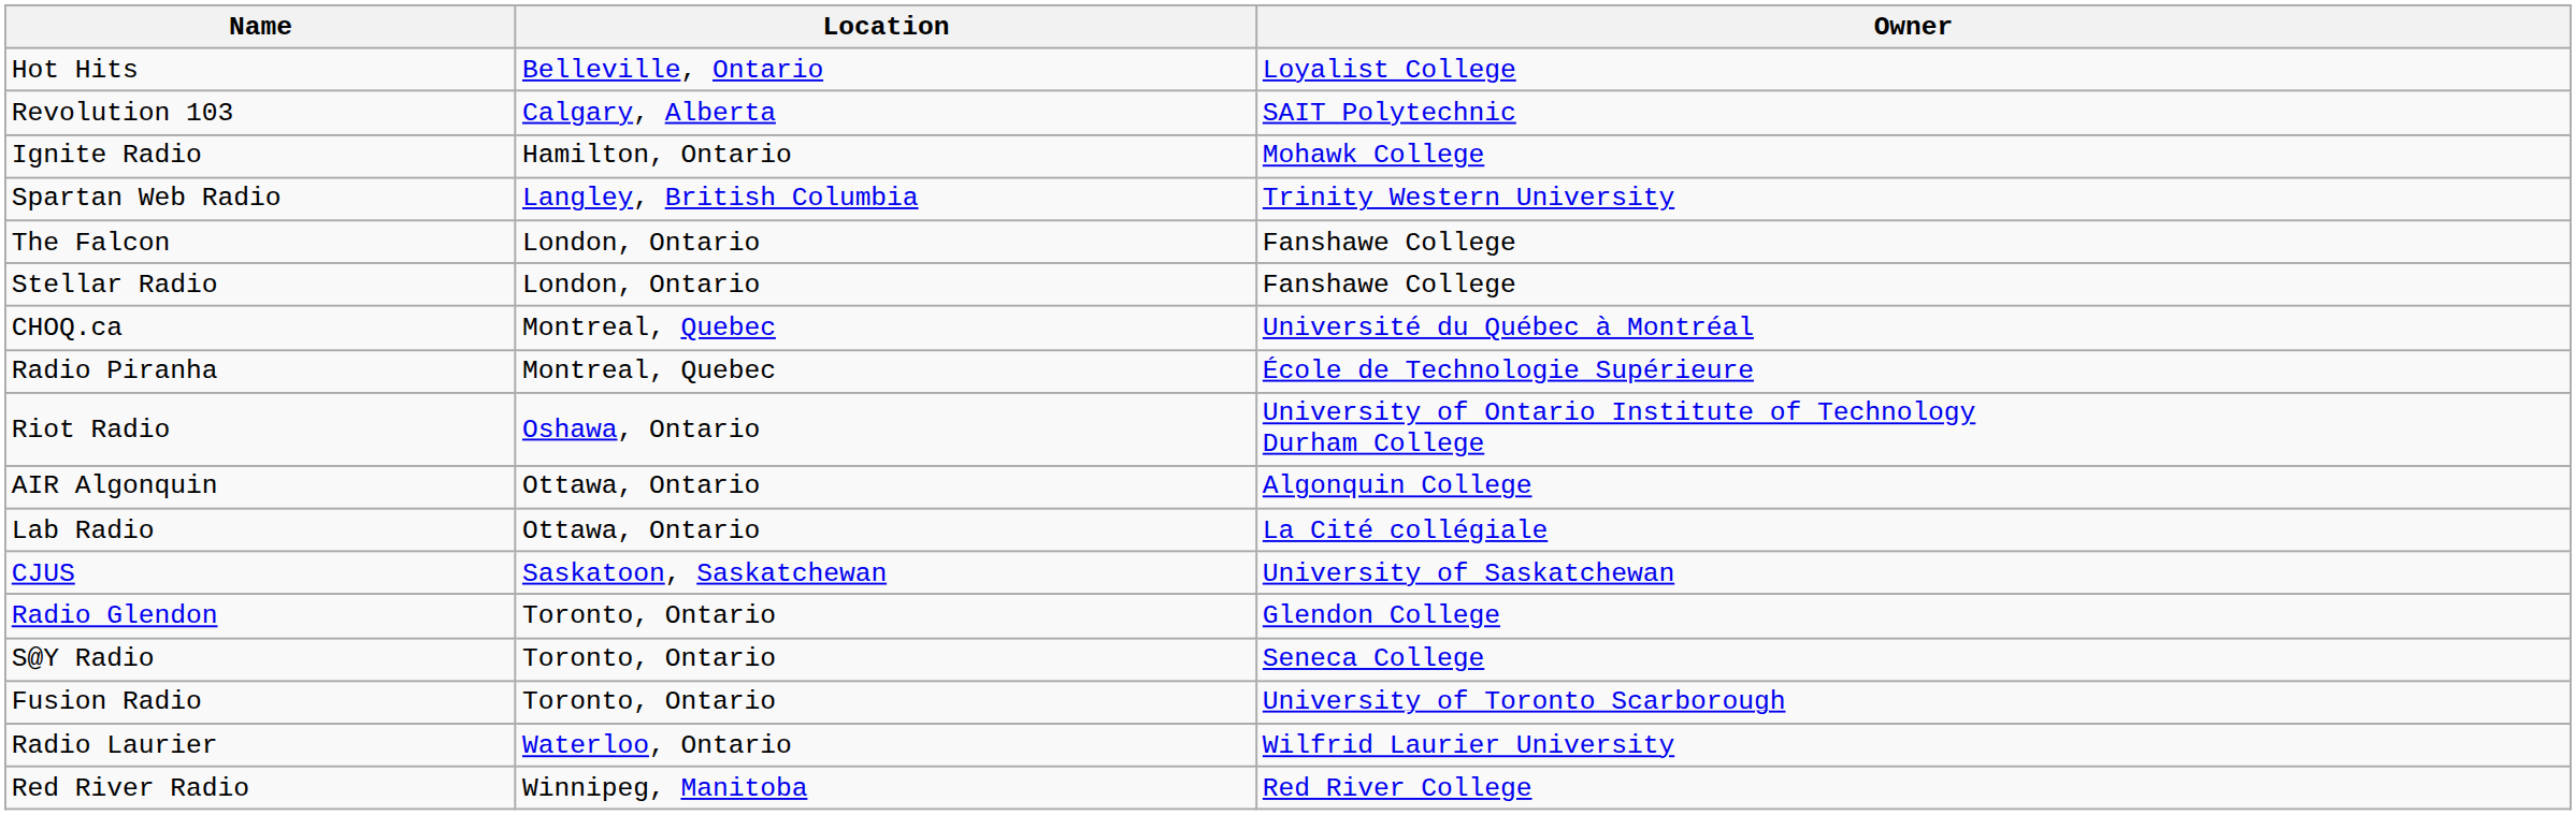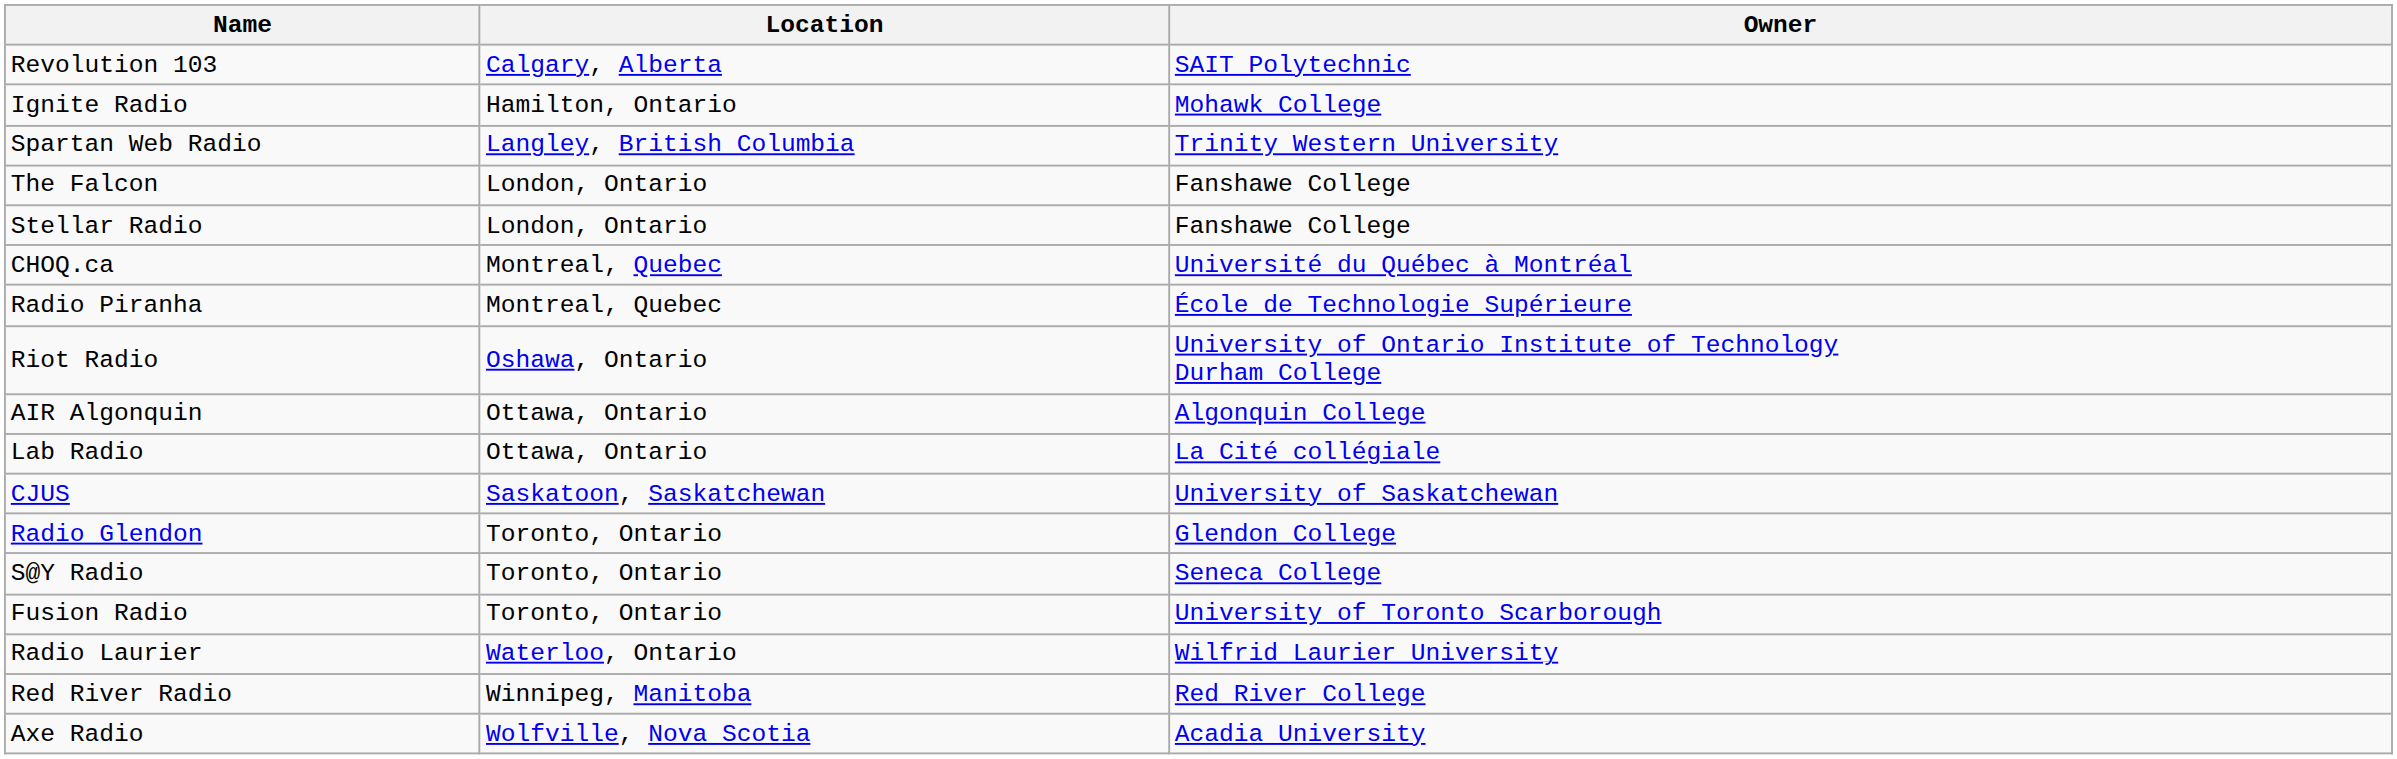- row: Hot Hits | Belleville, Ontario | Loyalist College
+ row: Axe Radio | Wolfville, Nova Scotia | Acadia University
